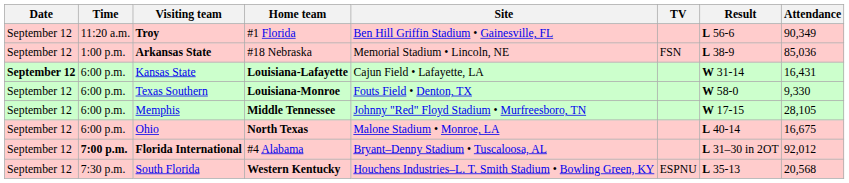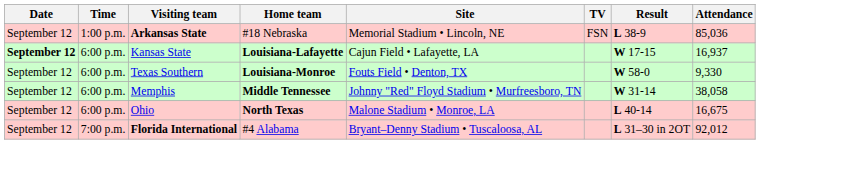- row: September 12 | 11:20 a.m. | Troy | #1 Florida | Ben Hill Griffin Stadium • Gainesville, FL | L 56-6 | 90,349
Kansas State | Result: W 31-14 -> W 17-15
Kansas State | Attendance: 16,431 -> 16,937
Memphis | Result: W 17-15 -> W 31-14
Memphis | Attendance: 28,105 -> 38,058
Florida International | Time: bold -> normal
- row: September 12 | 7:30 p.m. | South Florida | Western Kentucky | Houchens Industries–L. T. Smith Stadium • Bowling Green, KY | ESPNU | L 35-13 | 20,568
